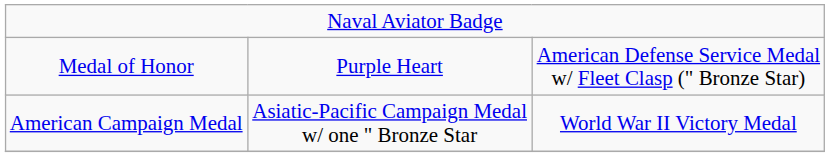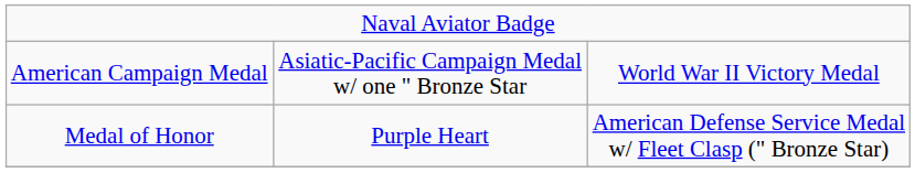rows swapped: Medal of Honor <-> American Campaign Medal
